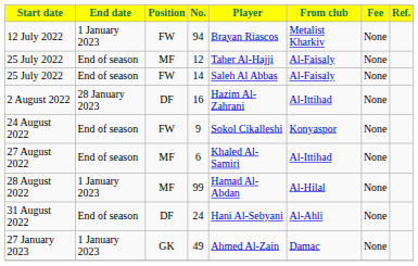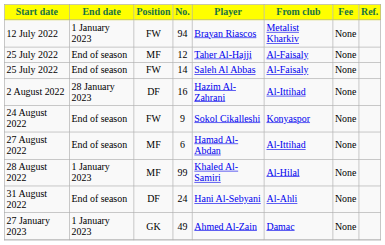6 | Player: Khaled Al-Samiri -> Hamad Al-Abdan
99 | Player: Hamad Al-Abdan -> Khaled Al-Samiri
